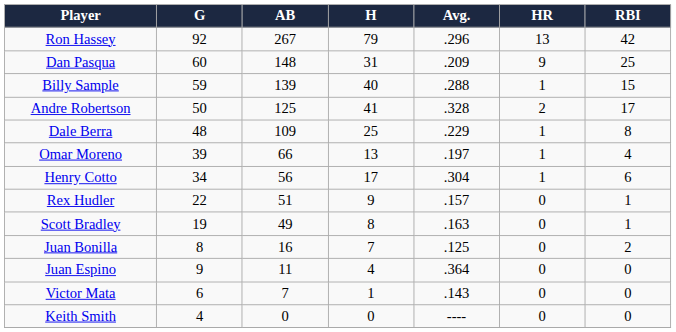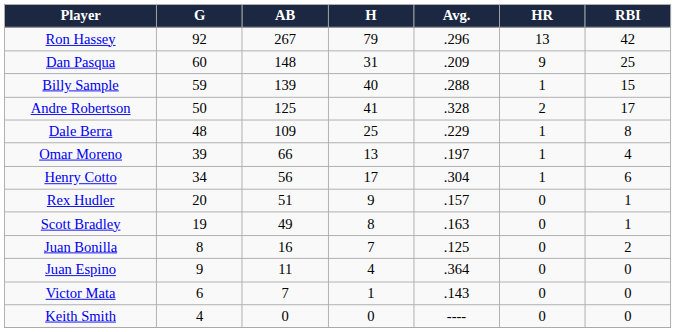Rex Hudler | G: 22 -> 20
